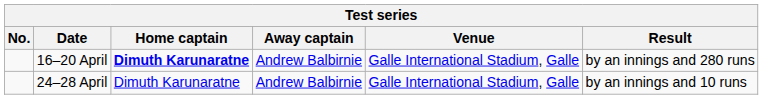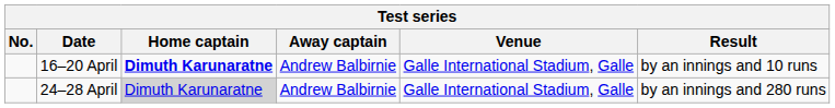16–20 April | Result: by an innings and 280 runs -> by an innings and 10 runs
24–28 April | Home captain: no background -> lightgrey background
24–28 April | Result: by an innings and 10 runs -> by an innings and 280 runs
